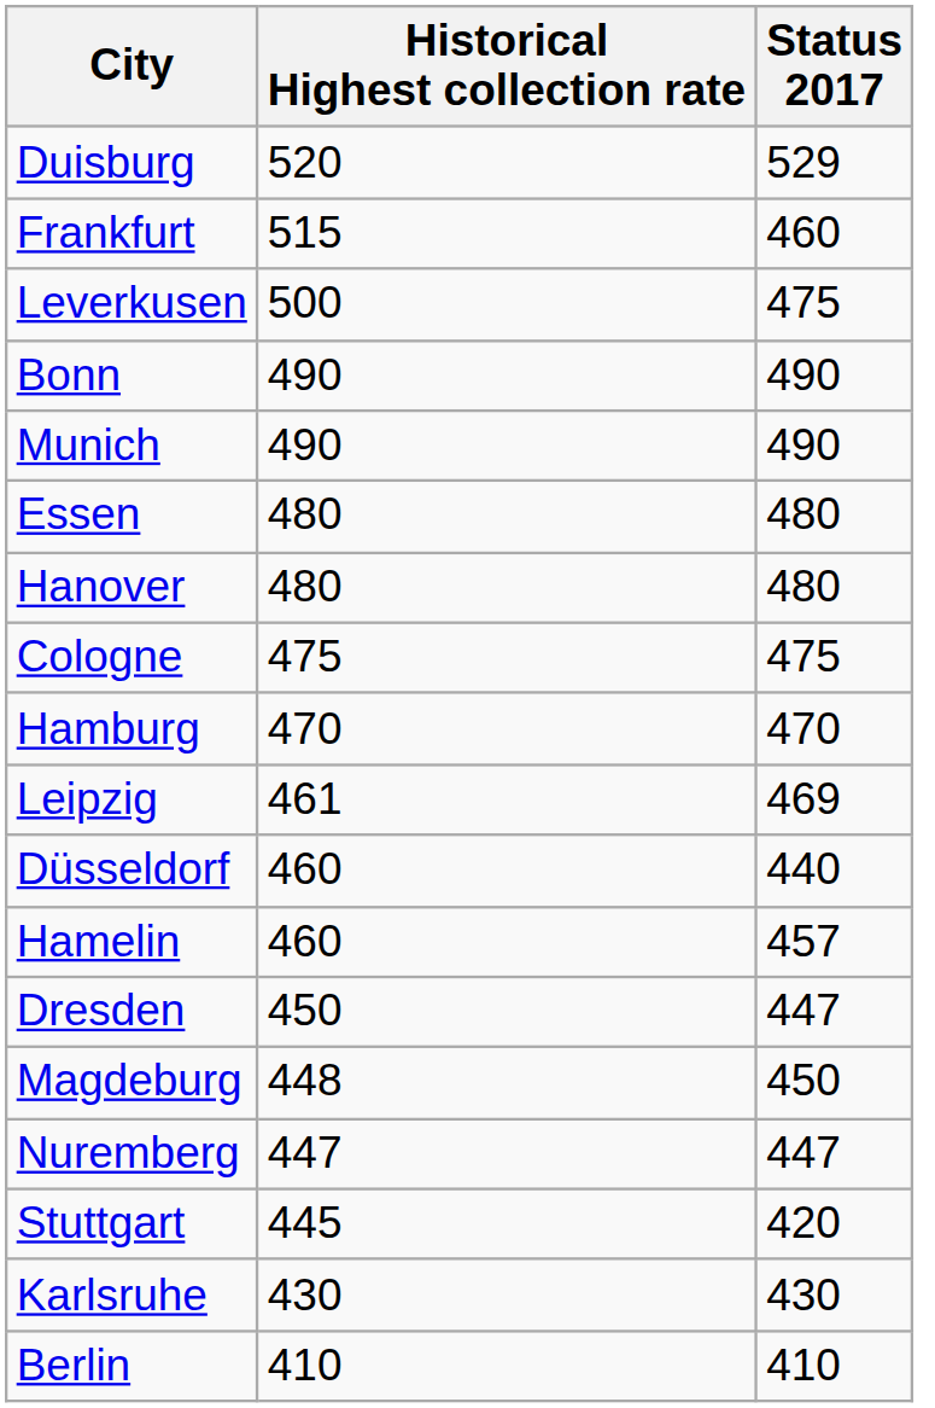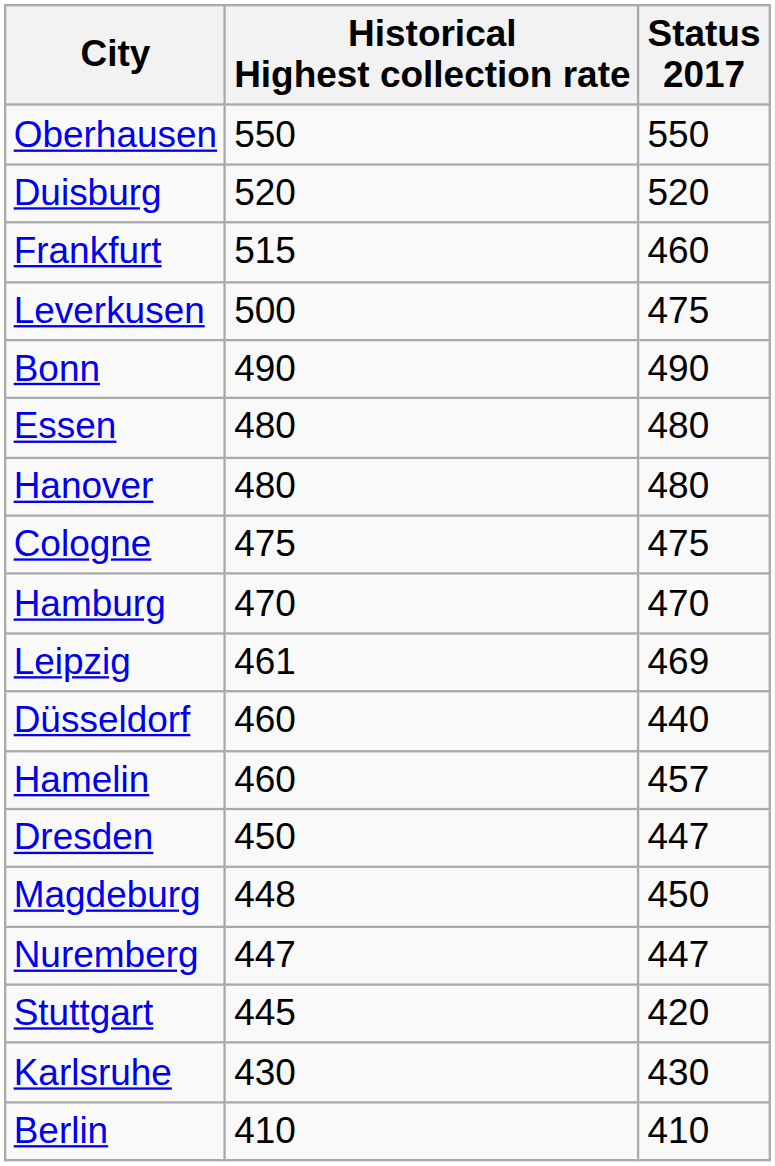+ row: Oberhausen | 550 | 550
Duisburg | Status 2017: 529 -> 520
- row: Munich | 490 | 490
